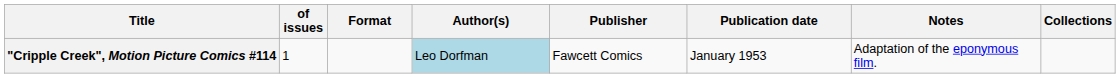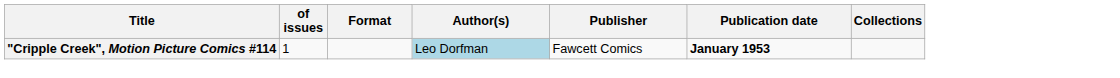- column: Notes | Adaptation of the eponymous film.
"Cripple Creek", Motion Picture Comics #114 | Publication date: normal -> bold
